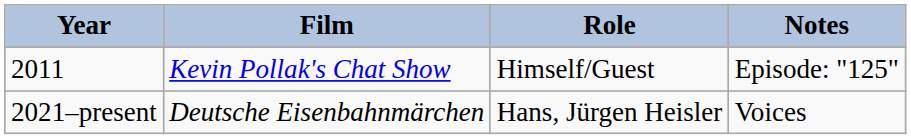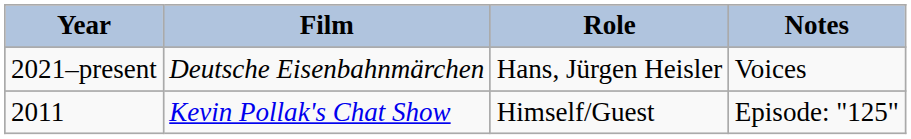rows swapped: 2011 <-> 2021–present
